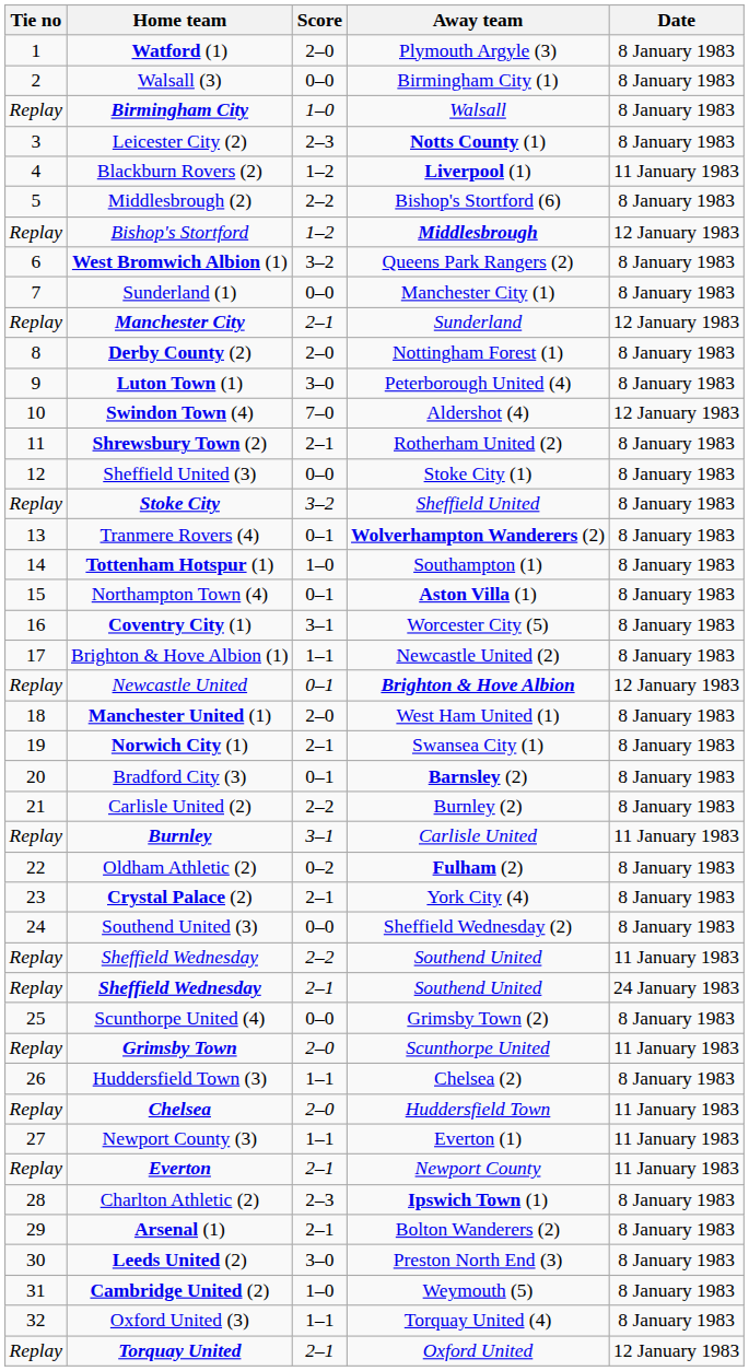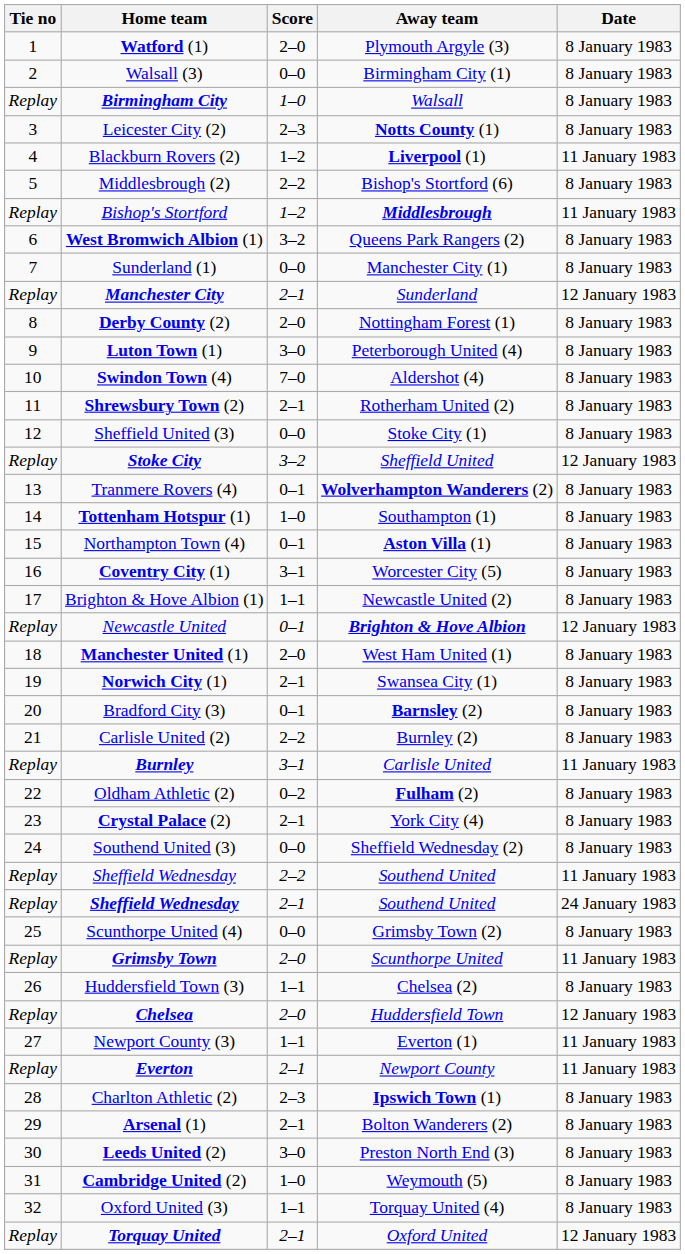Bishop's Stortford | Date: 12 January 1983 -> 11 January 1983
Swindon Town (4) | Date: 12 January 1983 -> 8 January 1983
Stoke City | Date: 8 January 1983 -> 12 January 1983
Chelsea | Date: 11 January 1983 -> 12 January 1983
